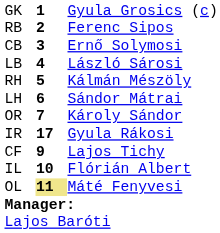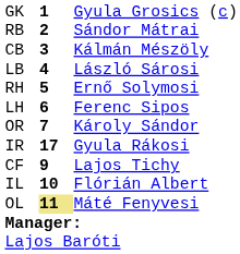RB | column 3: Ferenc Sipos -> Sándor Mátrai
CB | column 3: Ernő Solymosi -> Kálmán Mészöly
RH | column 3: Kálmán Mészöly -> Ernő Solymosi
LH | column 3: Sándor Mátrai -> Ferenc Sipos
